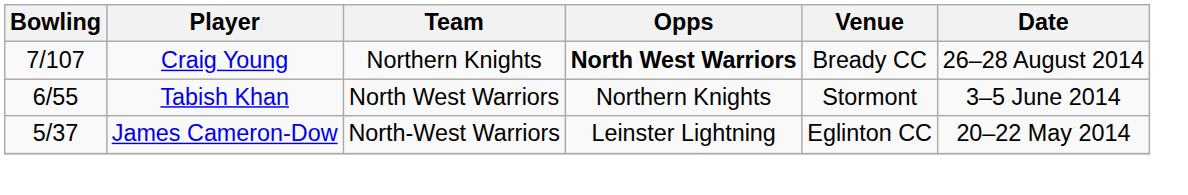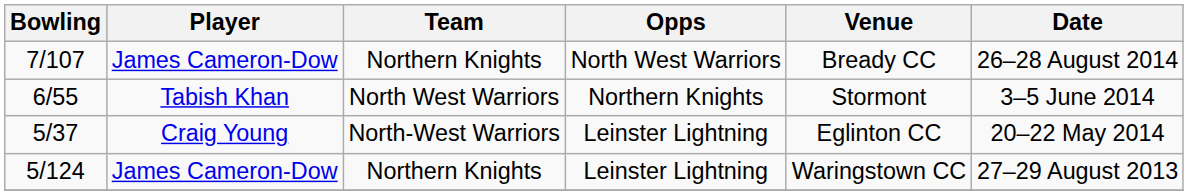7/107 | Player: Craig Young -> James Cameron-Dow
7/107 | Opps: bold -> normal
5/37 | Player: James Cameron-Dow -> Craig Young
+ row: 5/124 | James Cameron-Dow | Northern Knights | Leinster Lightning | Waringstown CC | 27–29 August 2013
